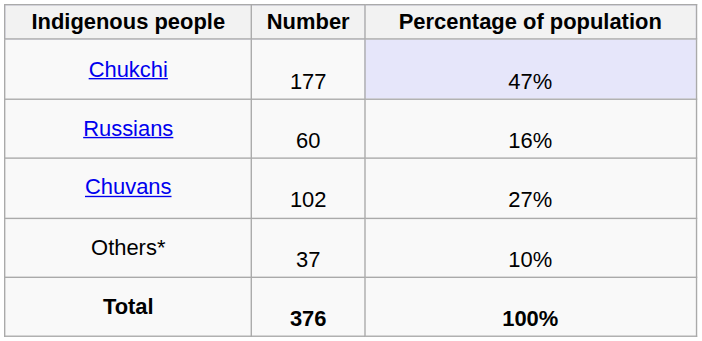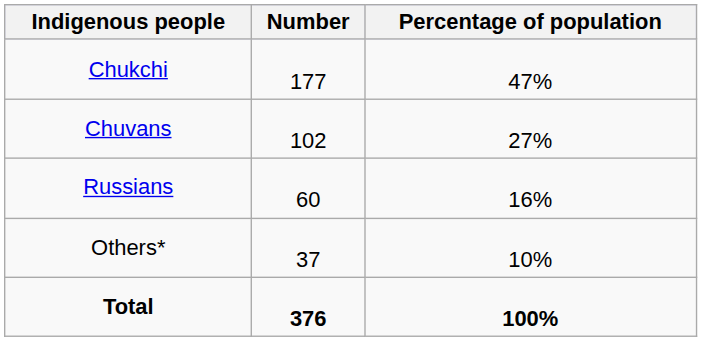Chukchi | Percentage of population: lavender background -> no background
rows swapped: Chuvans <-> Russians
